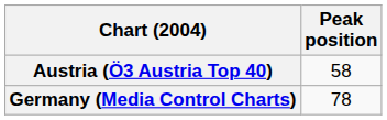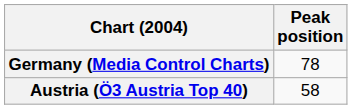rows swapped: Austria (Ö3 Austria Top 40) <-> Germany (Media Control Charts)
